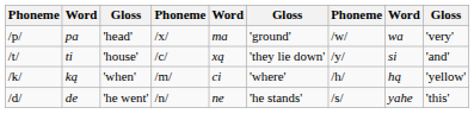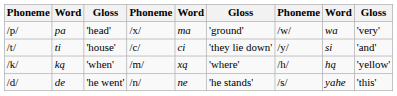ti | column 5: xą -> ci
ką | column 5: ci -> xą
